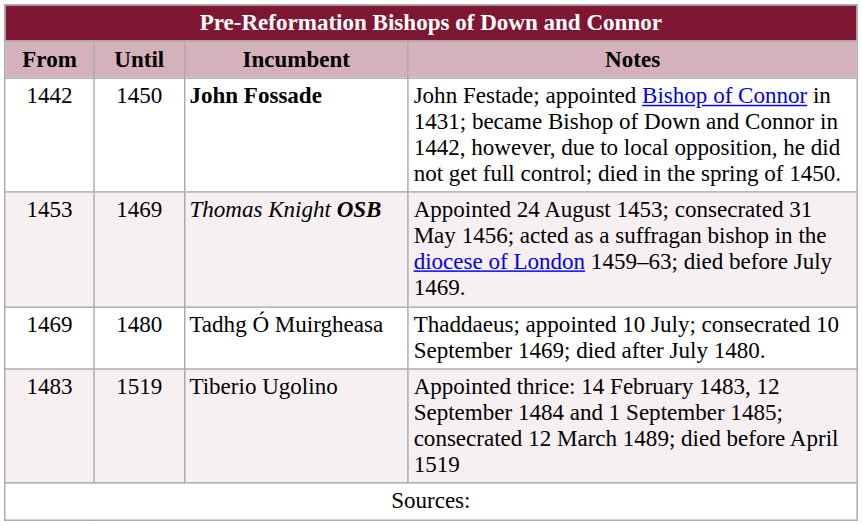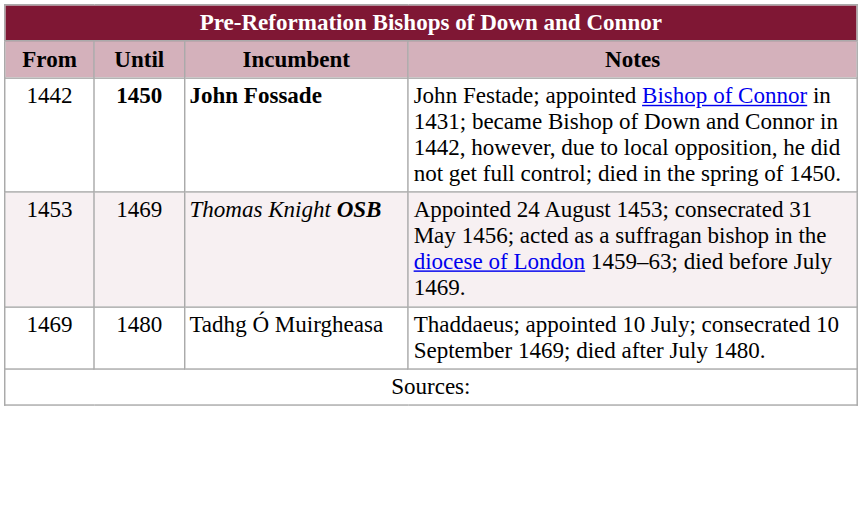John Fossade | Until: normal -> bold
- row: 1483 | 1519 | Tiberio Ugolino | Appointed thrice: 14 February 1483, 12 September 1484 and 1 September 1485; consecrated 12 March 1489; died before April 1519
